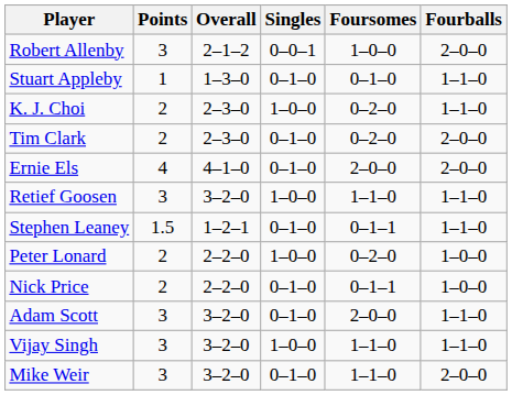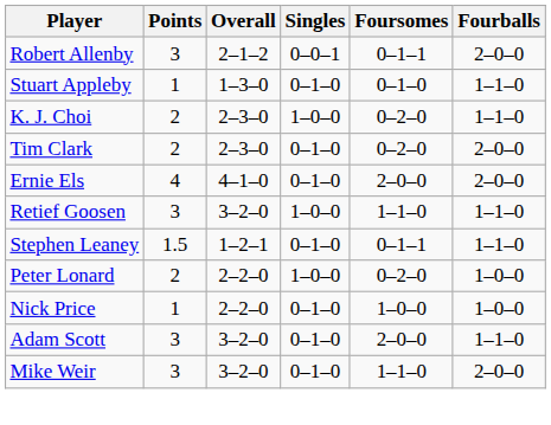Robert Allenby | Foursomes: 1–0–0 -> 0–1–1
Nick Price | Points: 2 -> 1
Nick Price | Foursomes: 0–1–1 -> 1–0–0
- row: Vijay Singh | 3 | 3–2–0 | 1–0–0 | 1–1–0 | 1–1–0
